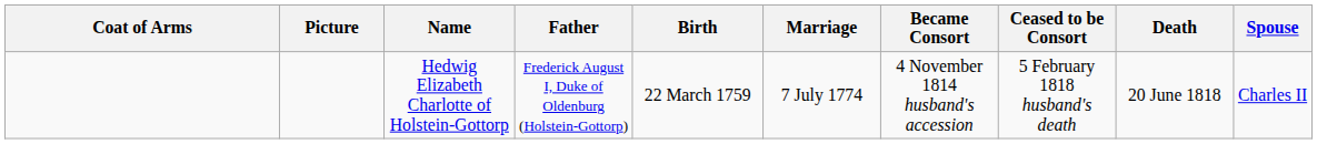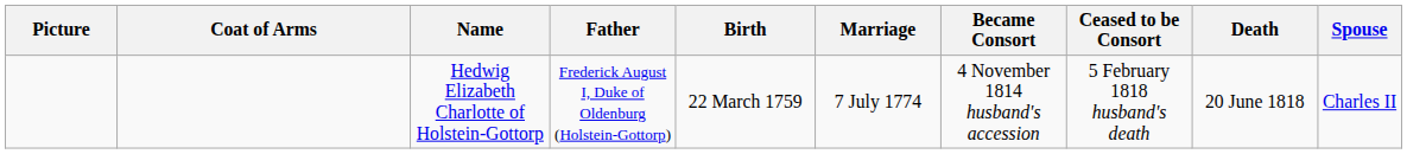columns swapped: Picture <-> Coat of Arms
